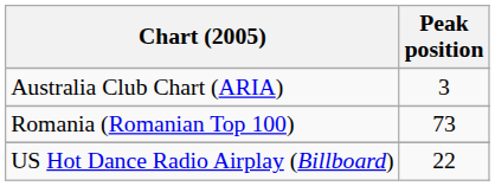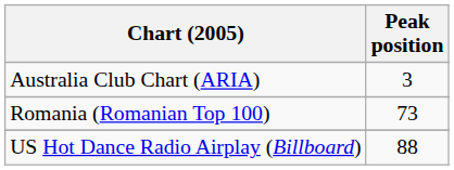US Hot Dance Radio Airplay (Billboard) | Peak position: 22 -> 88
